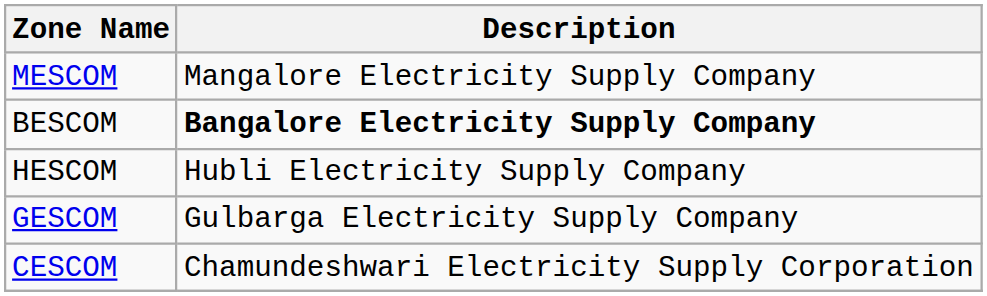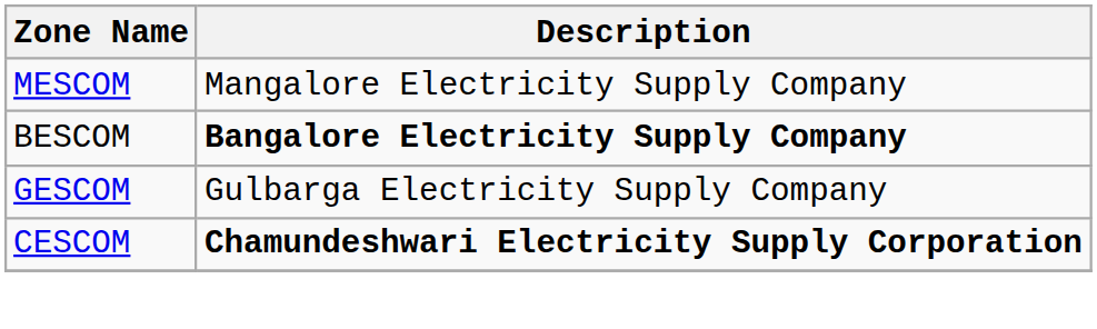- row: HESCOM | Hubli Electricity Supply Company
CESCOM | Description: normal -> bold
